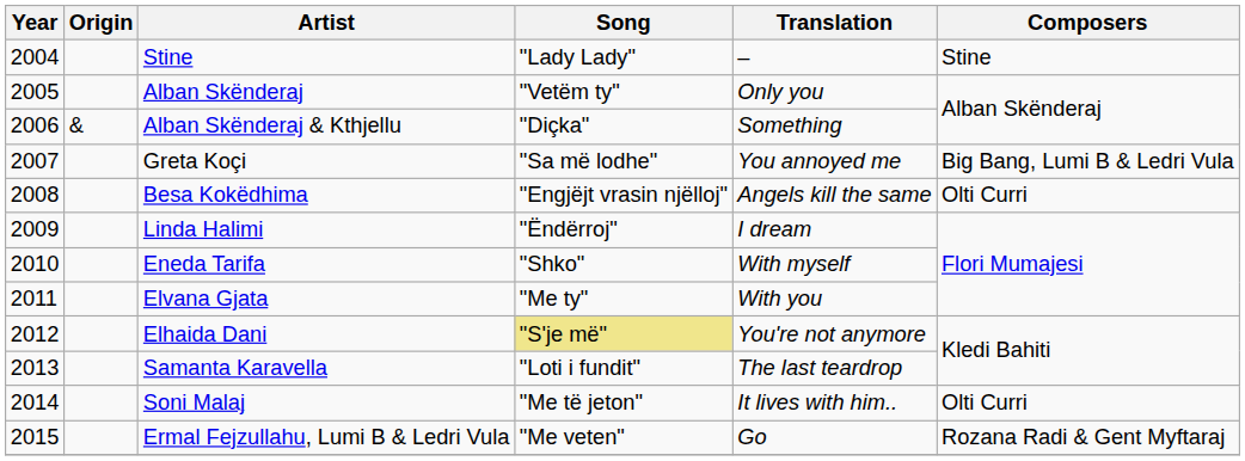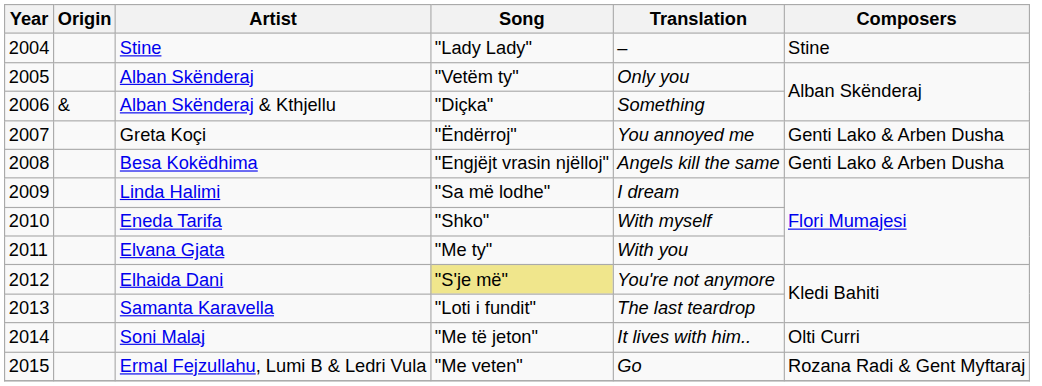Greta Koçi | Song: "Sa më lodhe" -> "Ëndërroj"
Greta Koçi | Composers: Big Bang, Lumi B & Ledri Vula -> Genti Lako & Arben Dusha
Besa Kokëdhima | Composers: Olti Curri -> Genti Lako & Arben Dusha
Linda Halimi | Song: "Ëndërroj" -> "Sa më lodhe"
